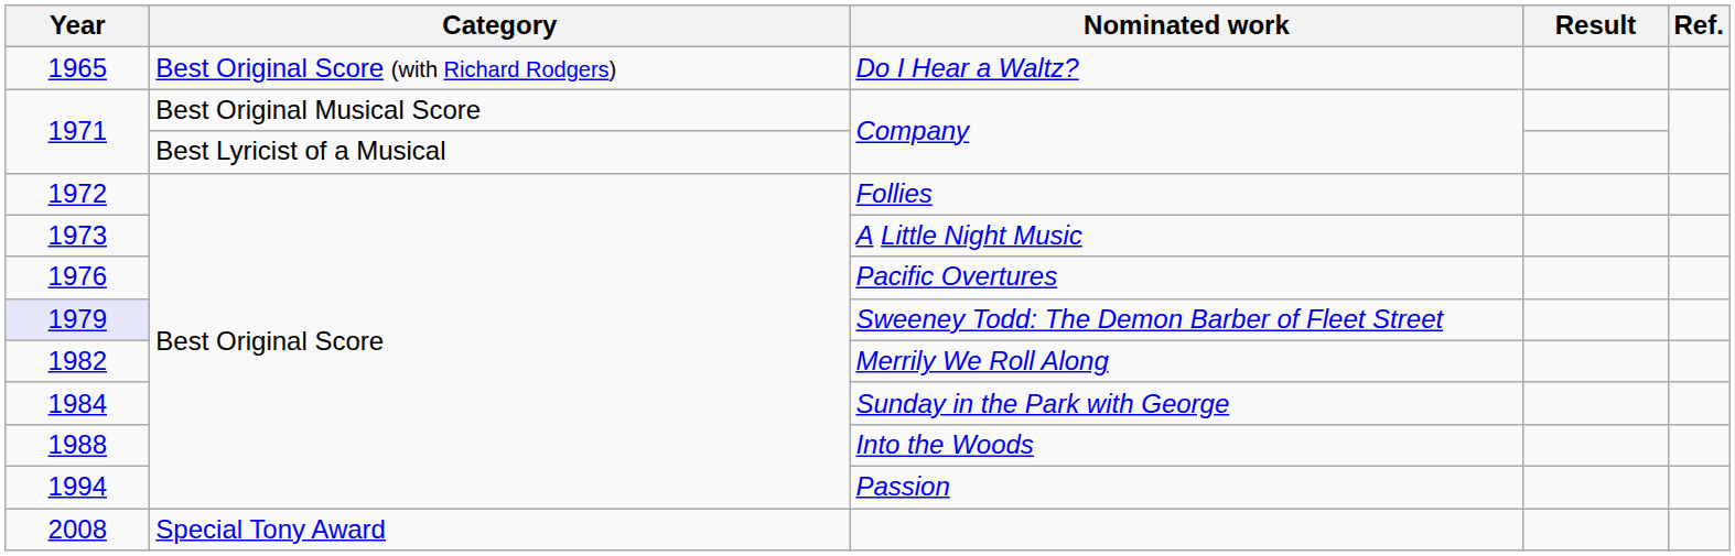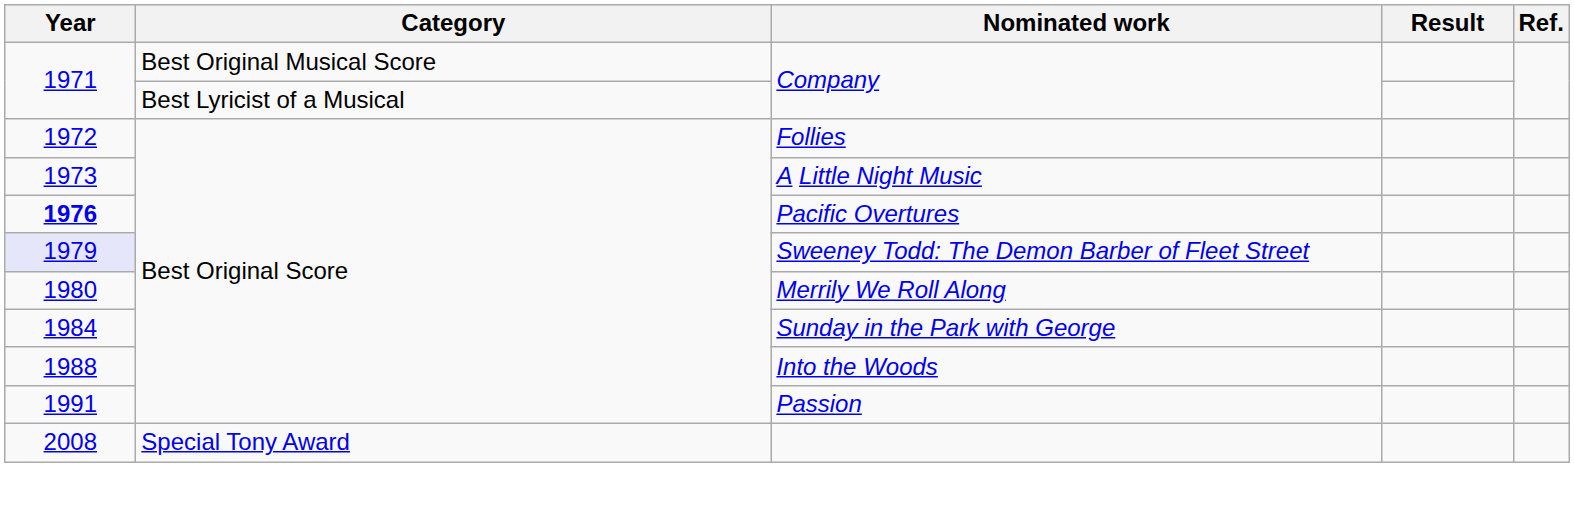- row: 1965 | Best Original Score (with Richard Rodgers) | Do I Hear a Waltz?
Pacific Overtures | Year: normal -> bold
Merrily We Roll Along | Year: 1982 -> 1980
Passion | Year: 1994 -> 1991
